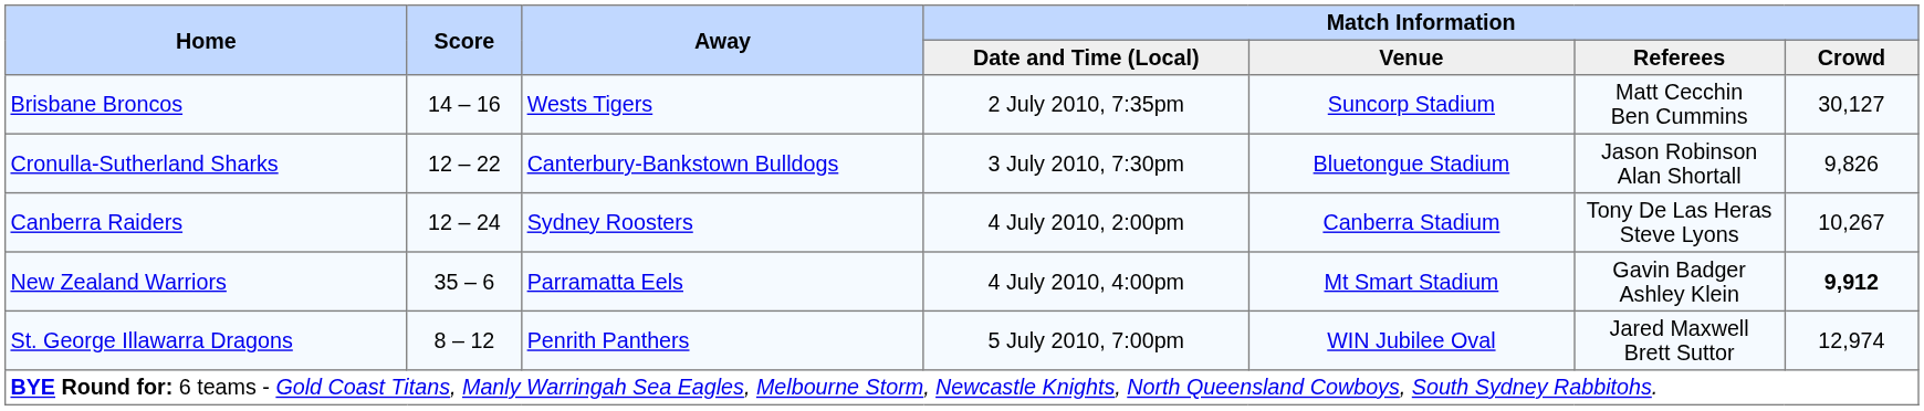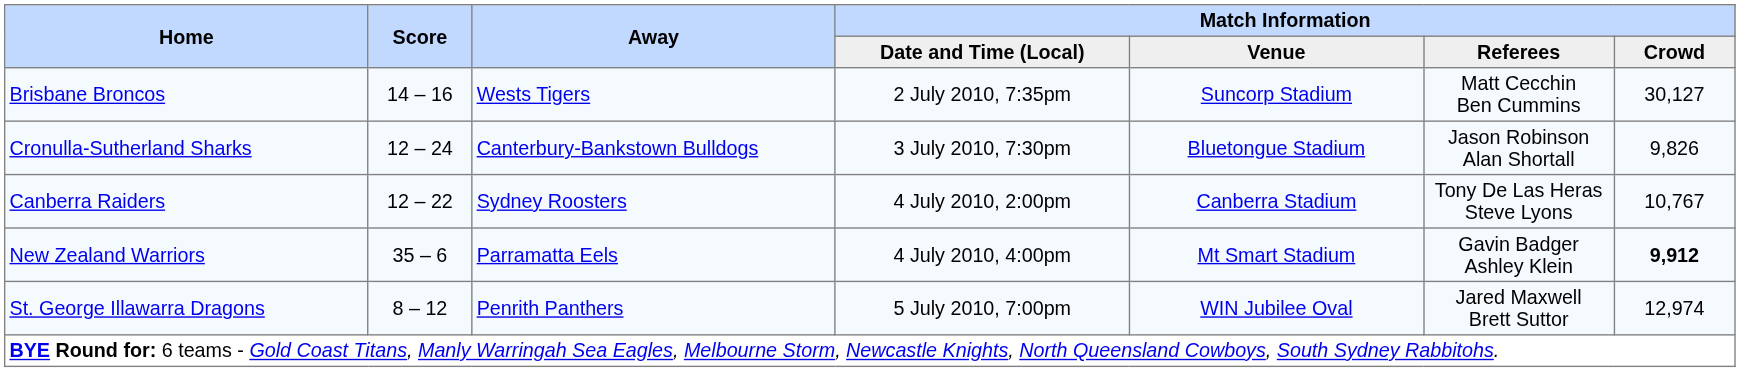Cronulla-Sutherland Sharks | Score: 12 – 22 -> 12 – 24
Canberra Raiders | Score: 12 – 24 -> 12 – 22
Canberra Raiders | Match Information / Crowd: 10,267 -> 10,767
